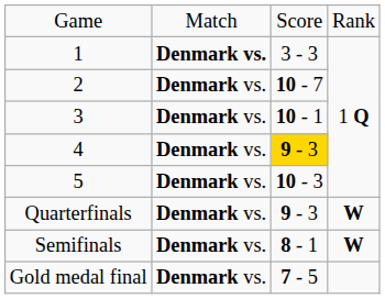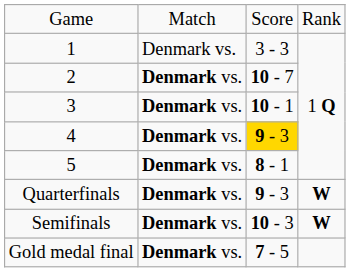1 | column 2: bold -> normal
5 | column 3: 10 - 3 -> 8 - 1
Semifinals | column 3: 8 - 1 -> 10 - 3
